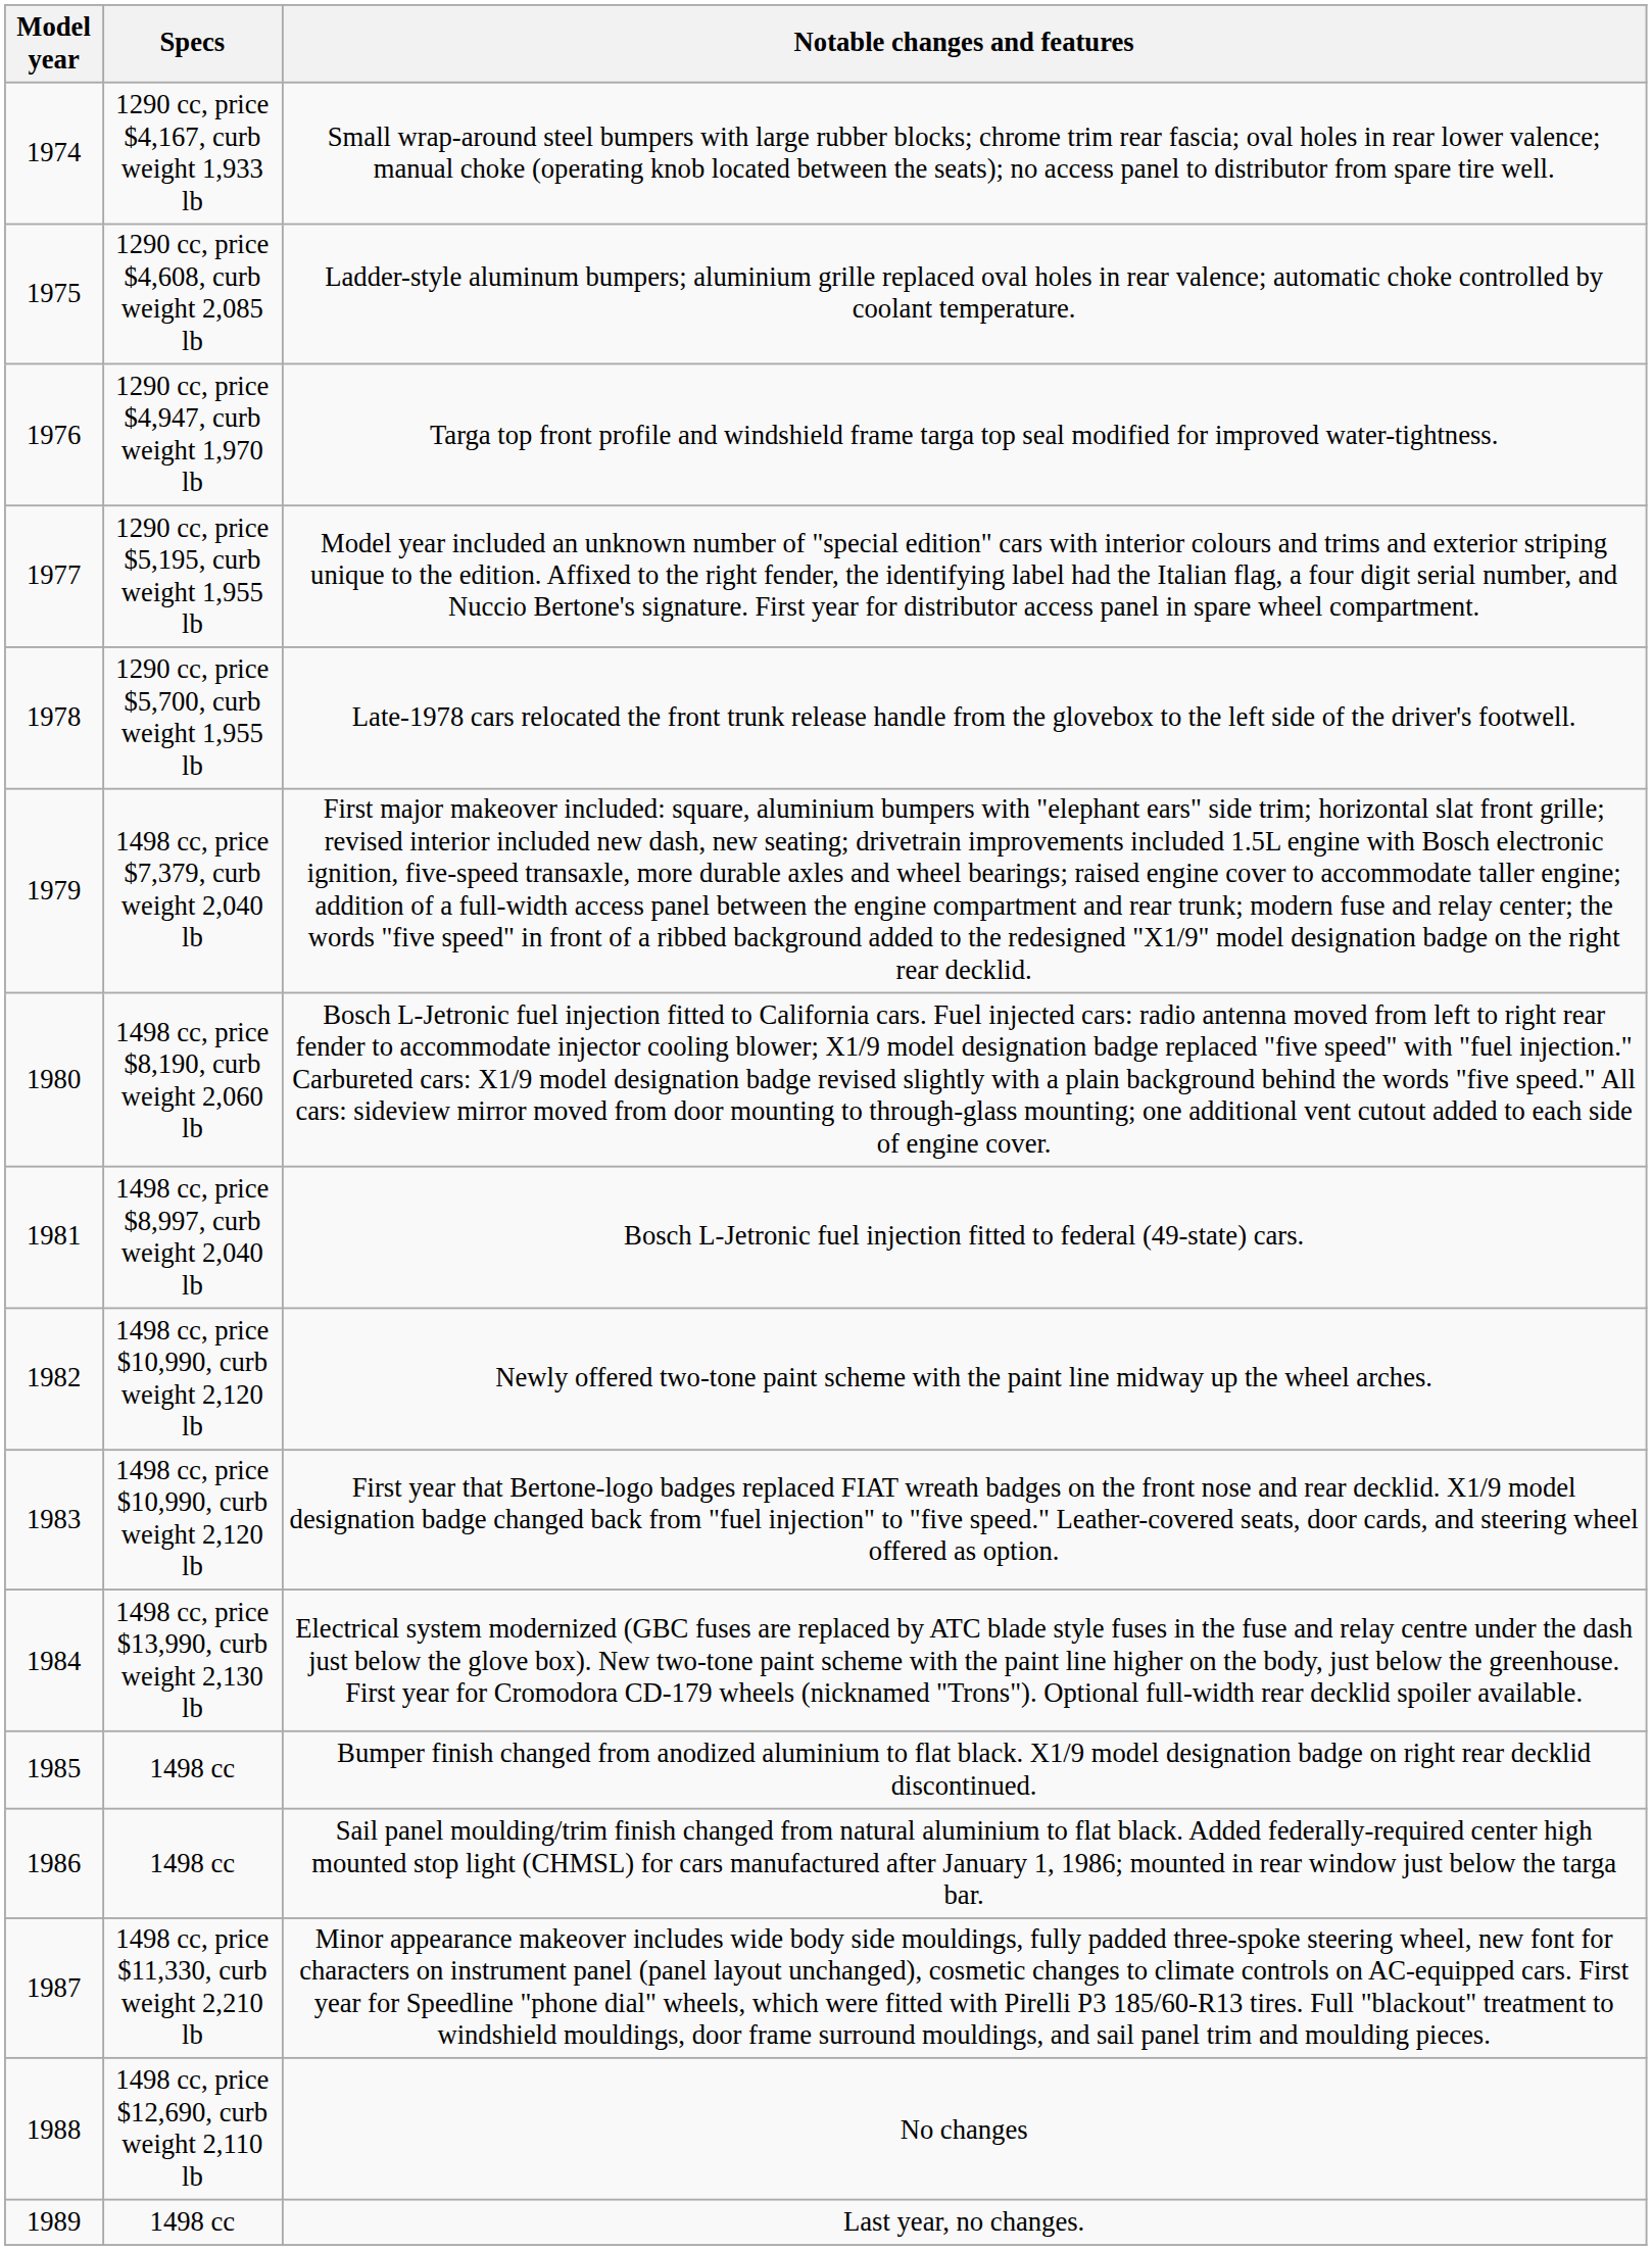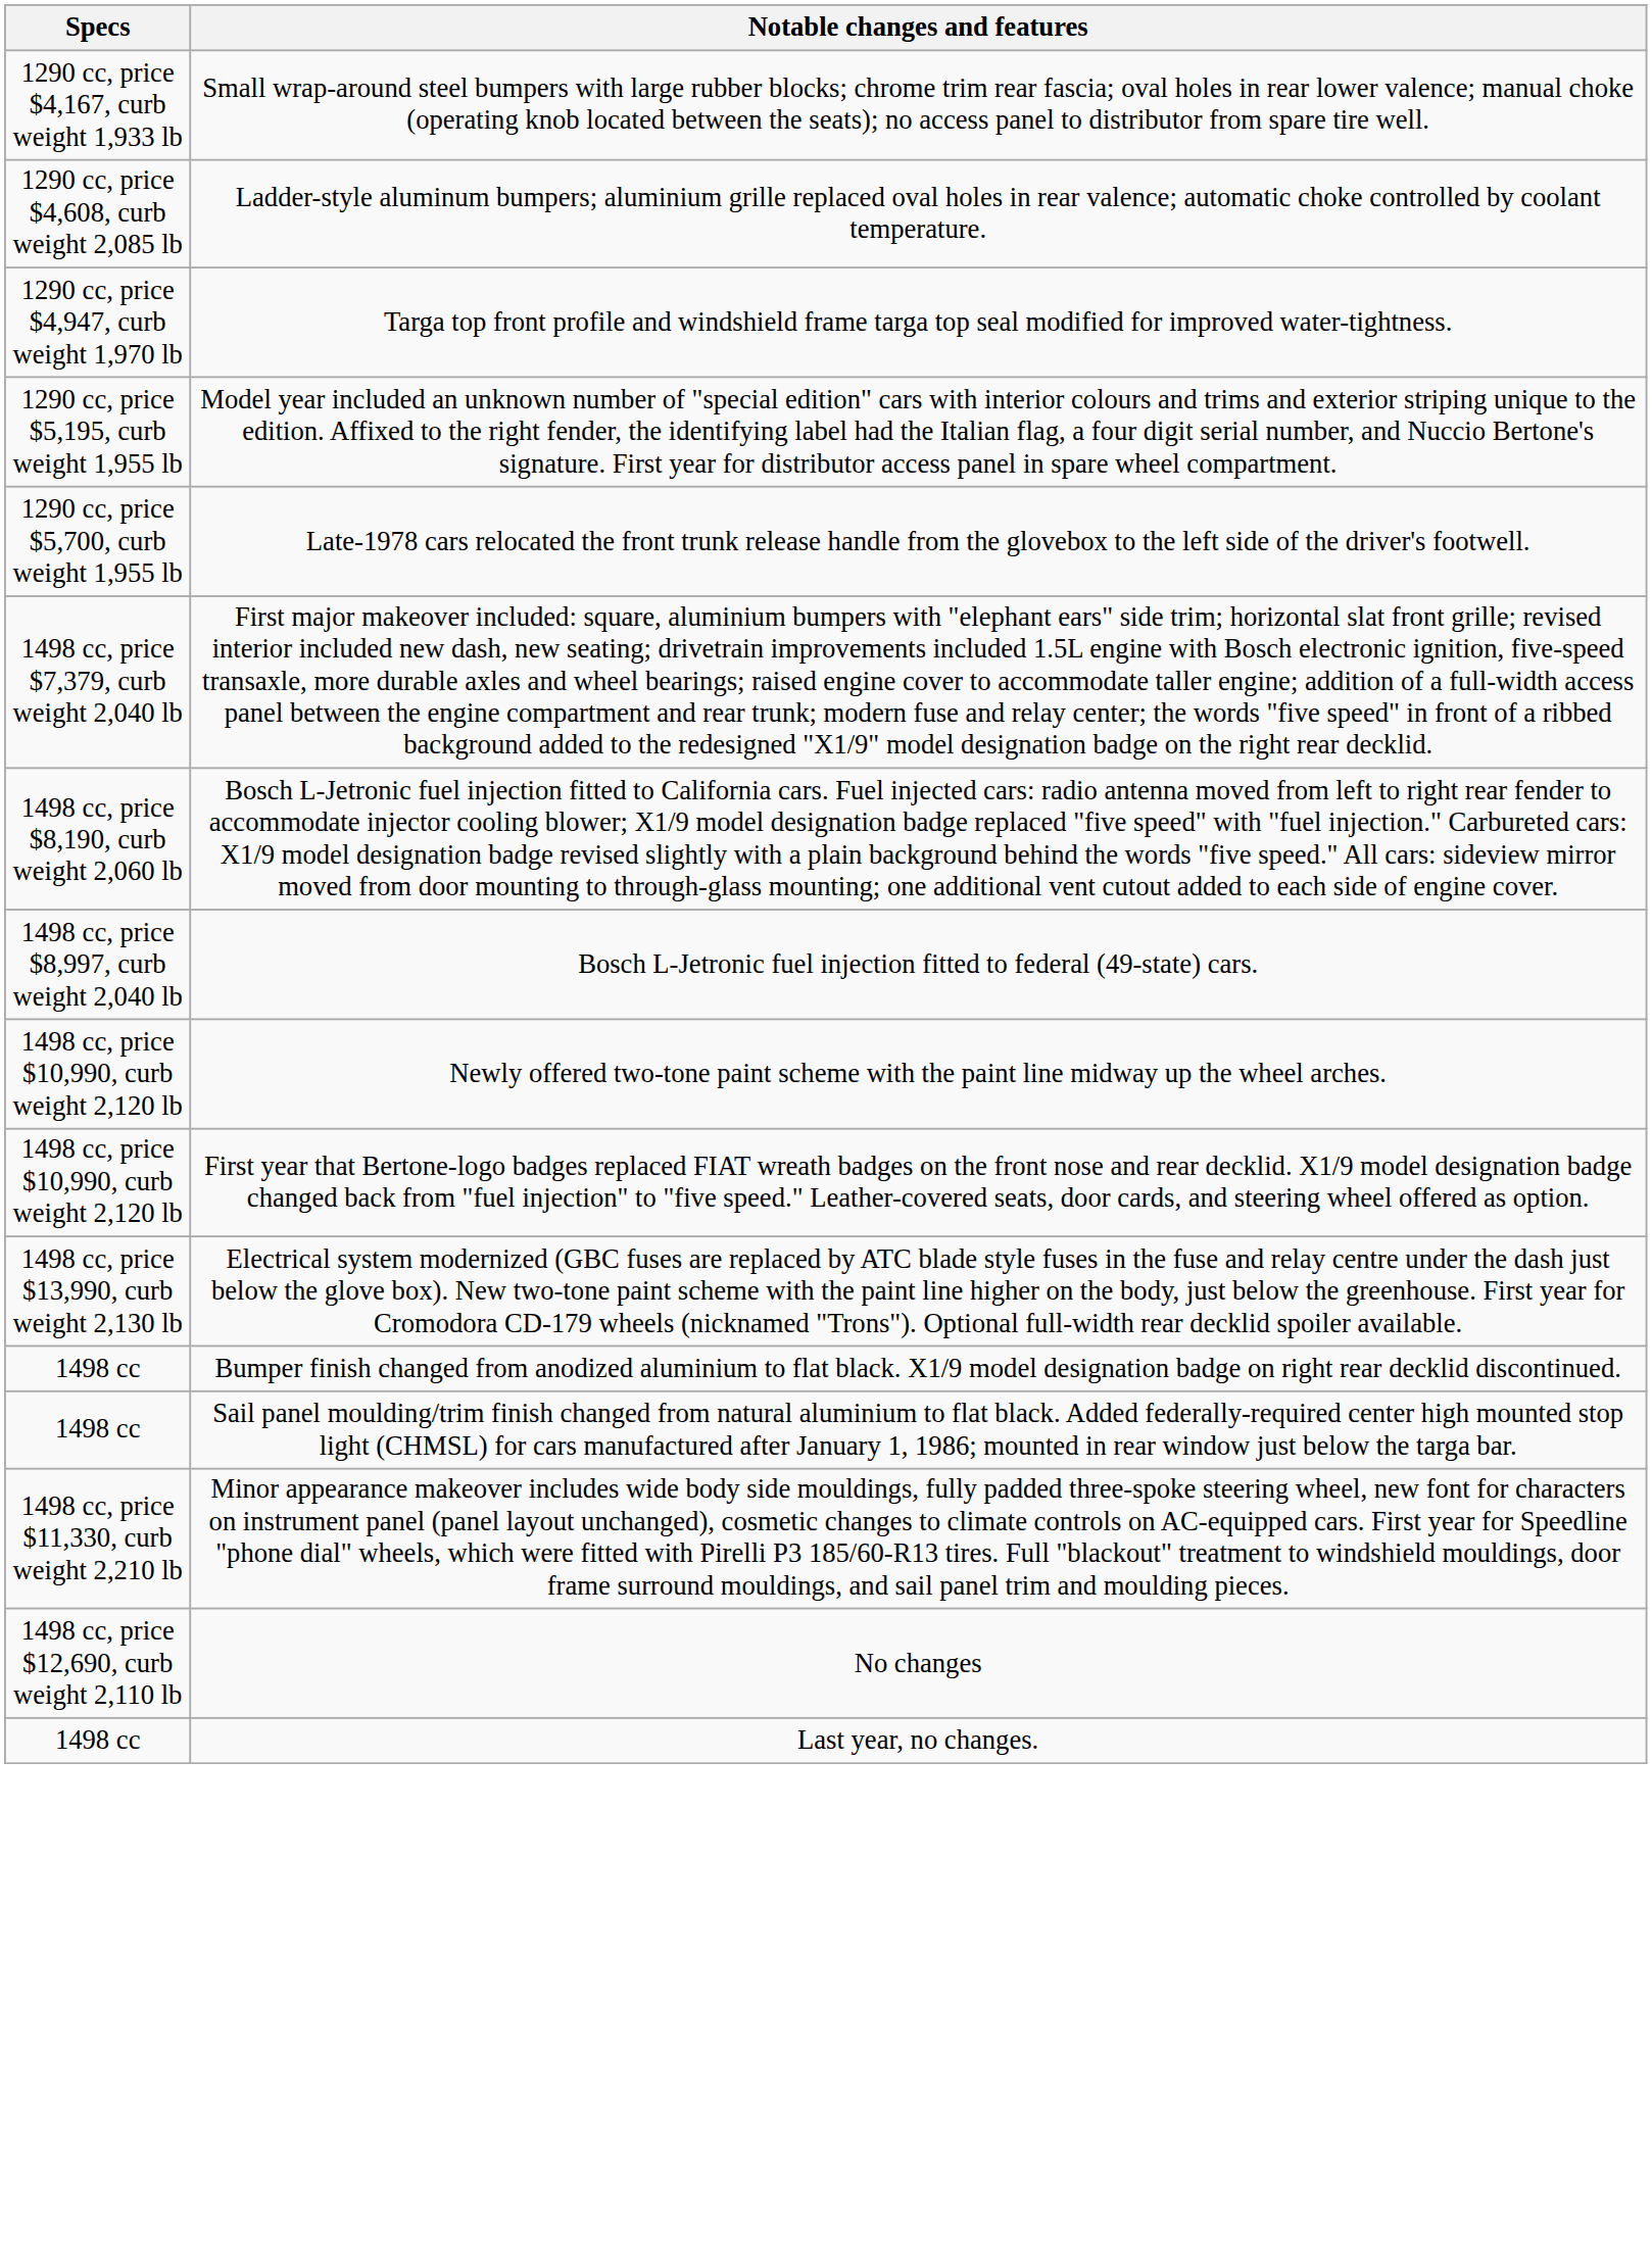- column: Model year | 1974 | 1975 | 1976 | 1977 | 1978 | 1979 | 1980 | 1981 | 1982 | 1983 | 1984 | 1985 | 1986 | 1987 | 1988 | 1989
